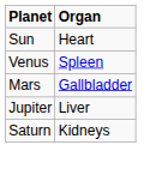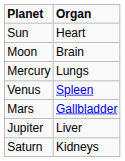+ row: Moon | Brain
+ row: Mercury | Lungs
